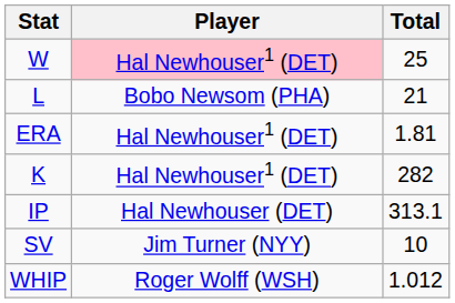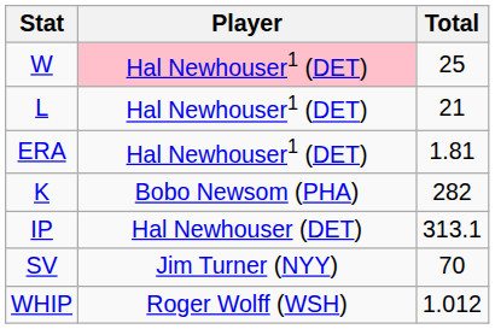L | Player: Bobo Newsom (PHA) -> Hal Newhouser1 (DET)
K | Player: Hal Newhouser1 (DET) -> Bobo Newsom (PHA)
SV | Total: 10 -> 70
